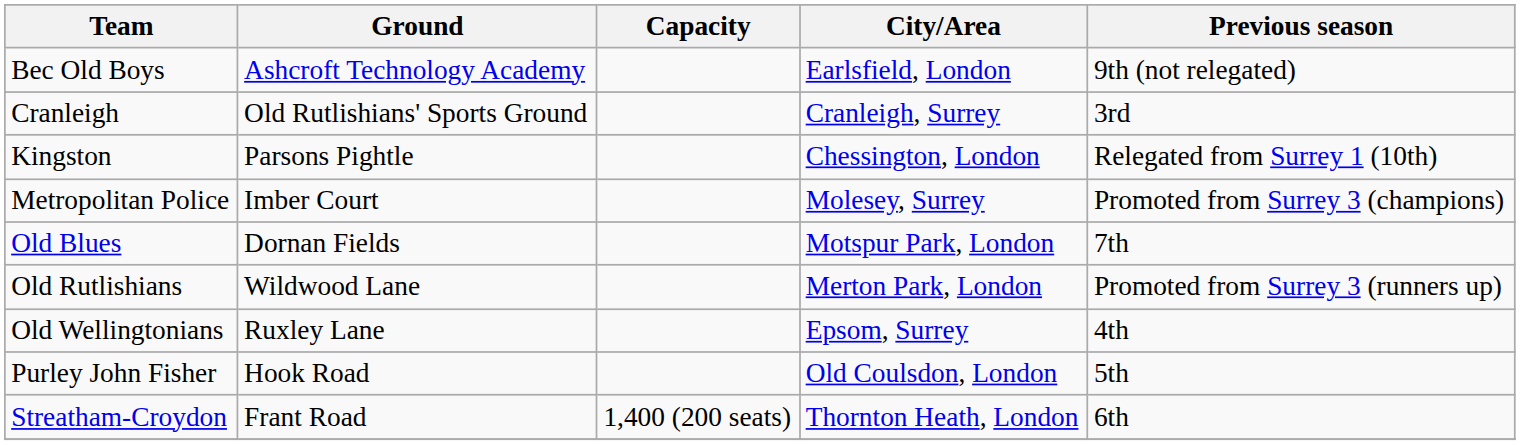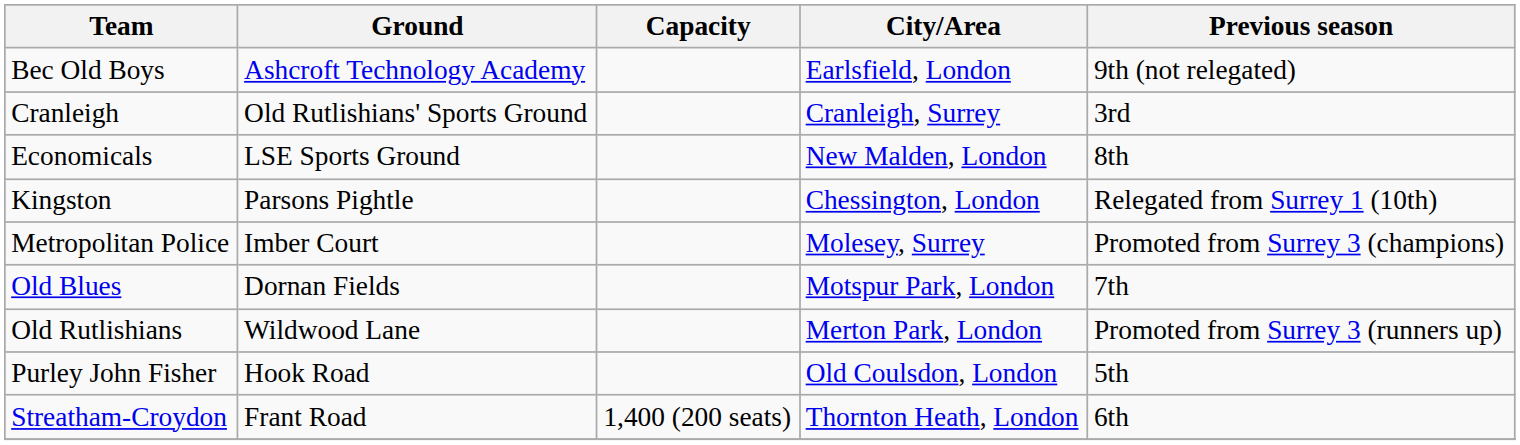+ row: Economicals | LSE Sports Ground | New Malden, London | 8th
- row: Old Wellingtonians | Ruxley Lane | Epsom, Surrey | 4th
